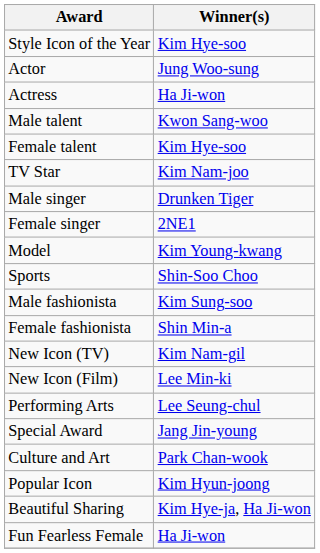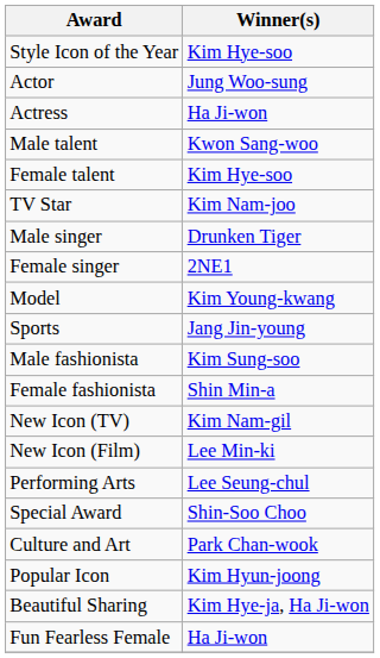Sports | Winner(s): Shin-Soo Choo -> Jang Jin-young
Special Award | Winner(s): Jang Jin-young -> Shin-Soo Choo
